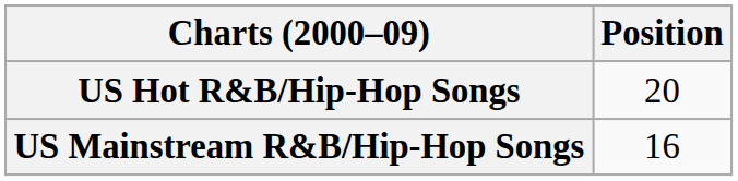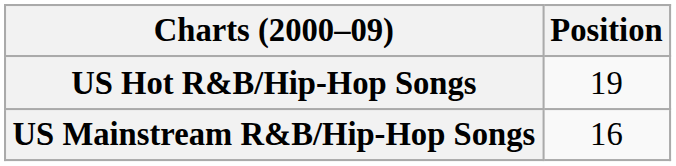US Hot R&B/Hip-Hop Songs | Position: 20 -> 19
